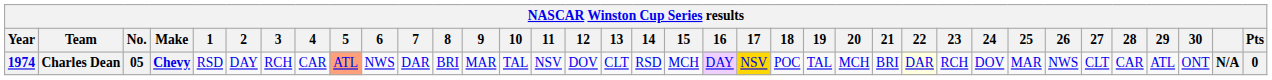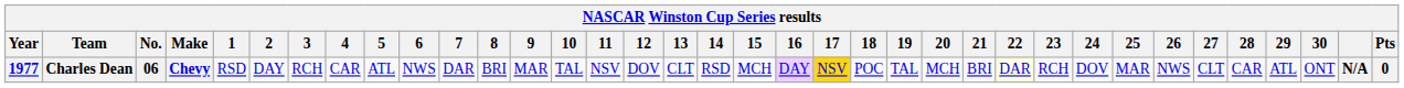Charles Dean | Year: 1974 -> 1977
Charles Dean | No.: 05 -> 06
Charles Dean | 5: lightsalmon background -> no background
